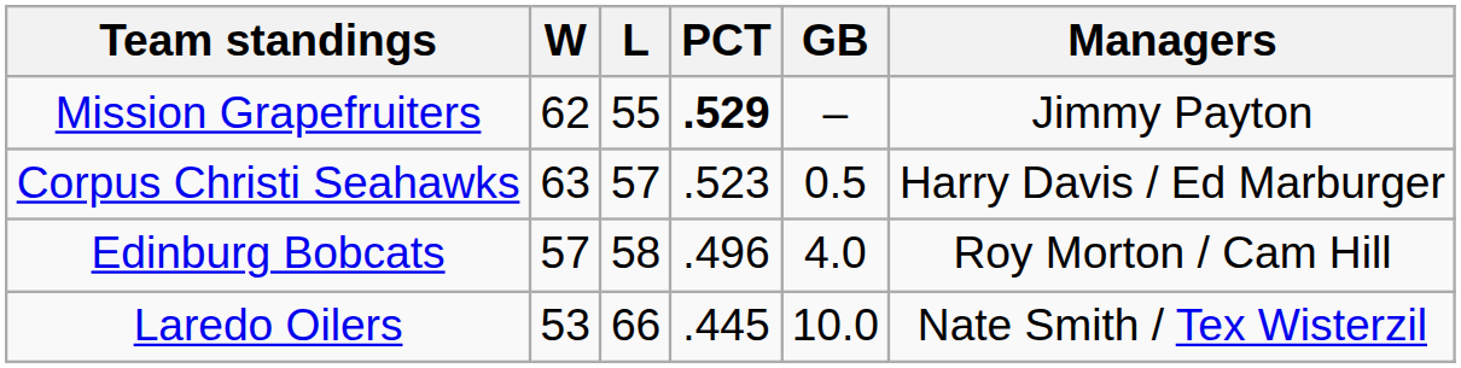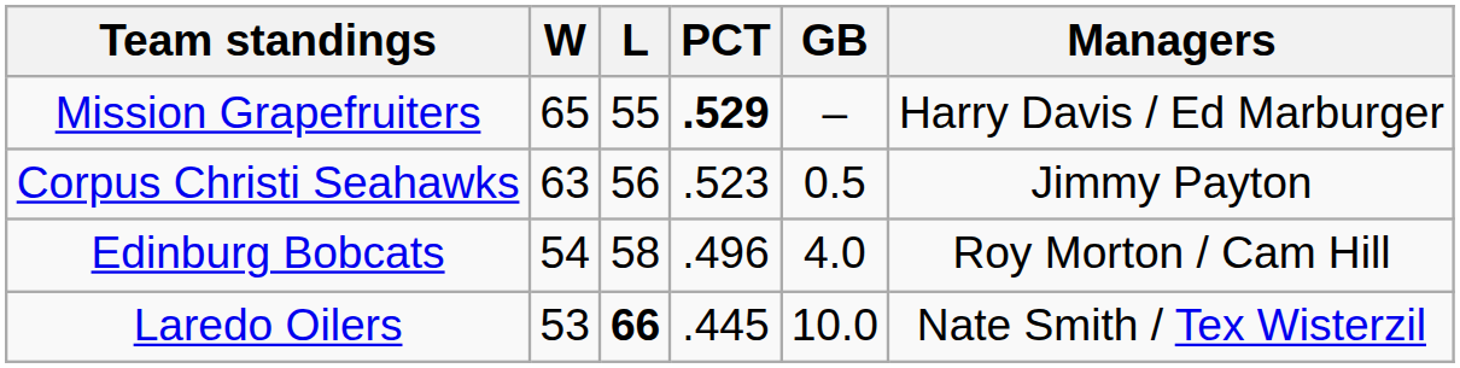Mission Grapefruiters | W: 62 -> 65
Mission Grapefruiters | Managers: Jimmy Payton -> Harry Davis / Ed Marburger
Corpus Christi Seahawks | L: 57 -> 56
Corpus Christi Seahawks | Managers: Harry Davis / Ed Marburger -> Jimmy Payton
Edinburg Bobcats | W: 57 -> 54
Laredo Oilers | L: normal -> bold
